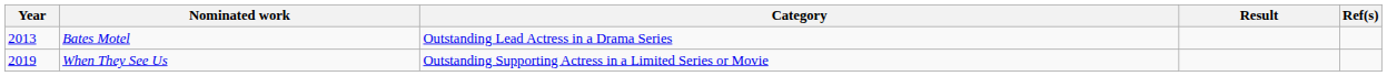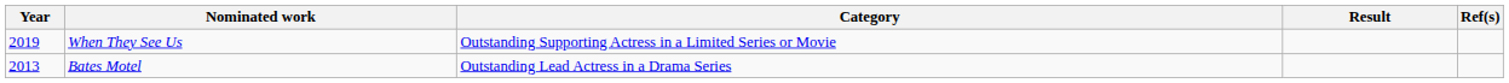rows swapped: Bates Motel <-> When They See Us
